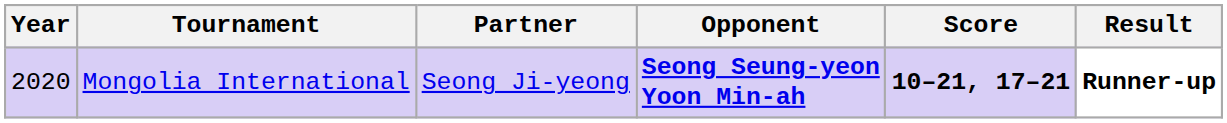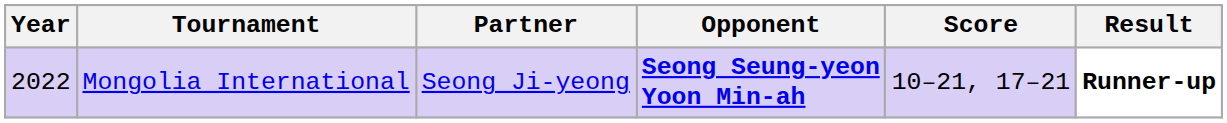Mongolia International | Year: 2020 -> 2022
Mongolia International | Score: bold -> normal
